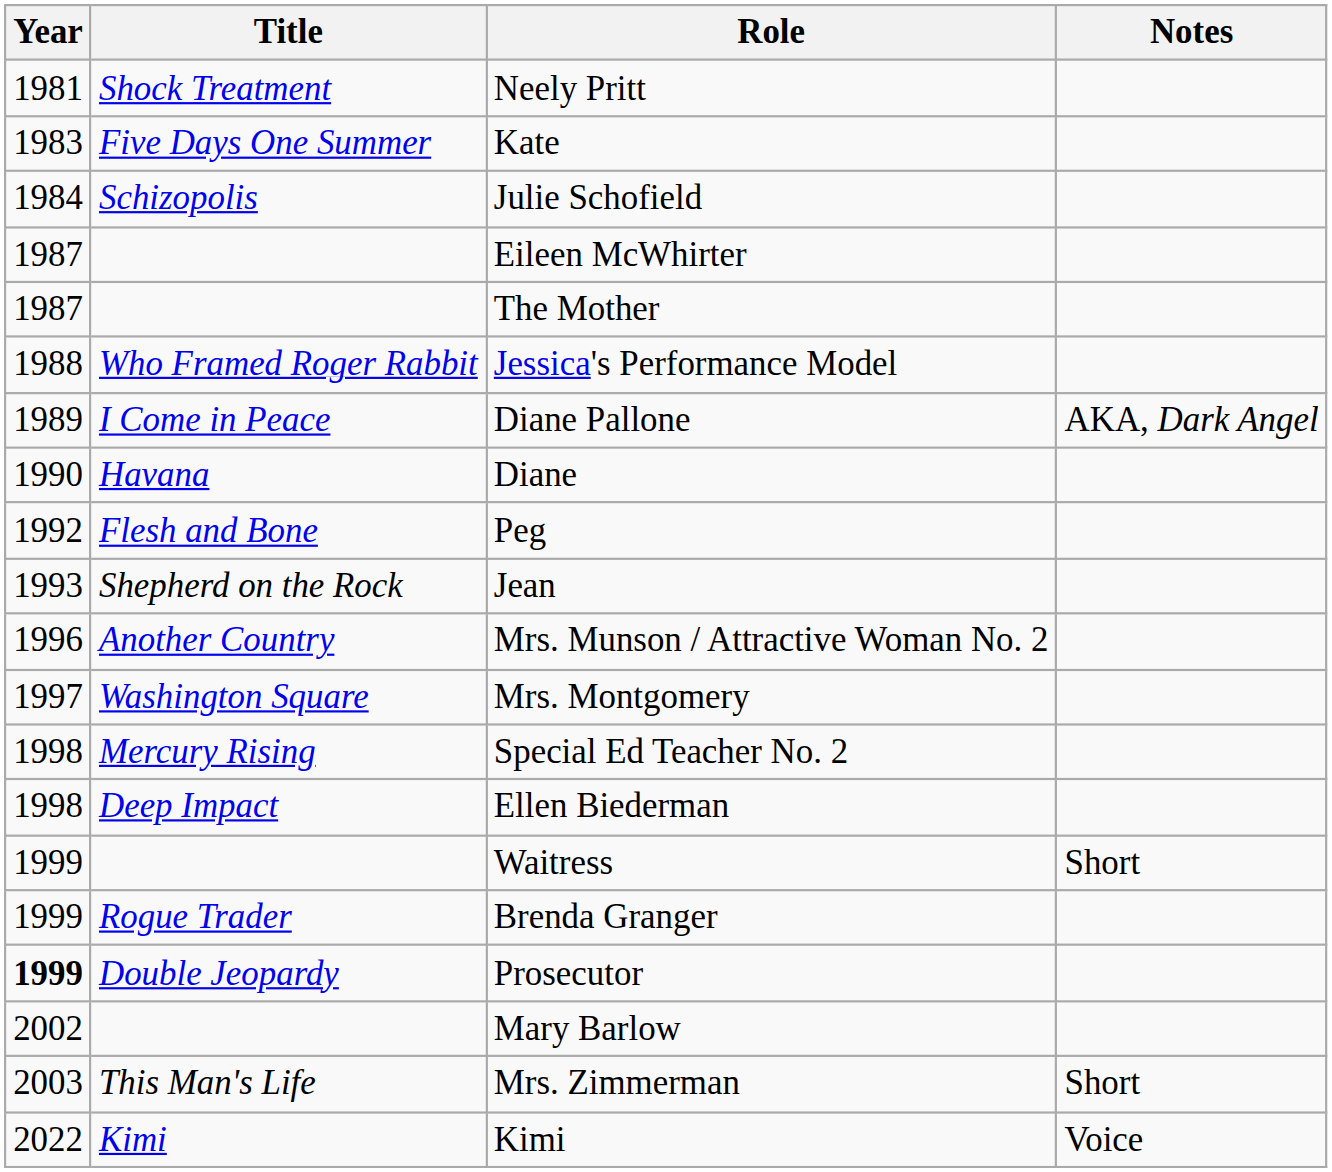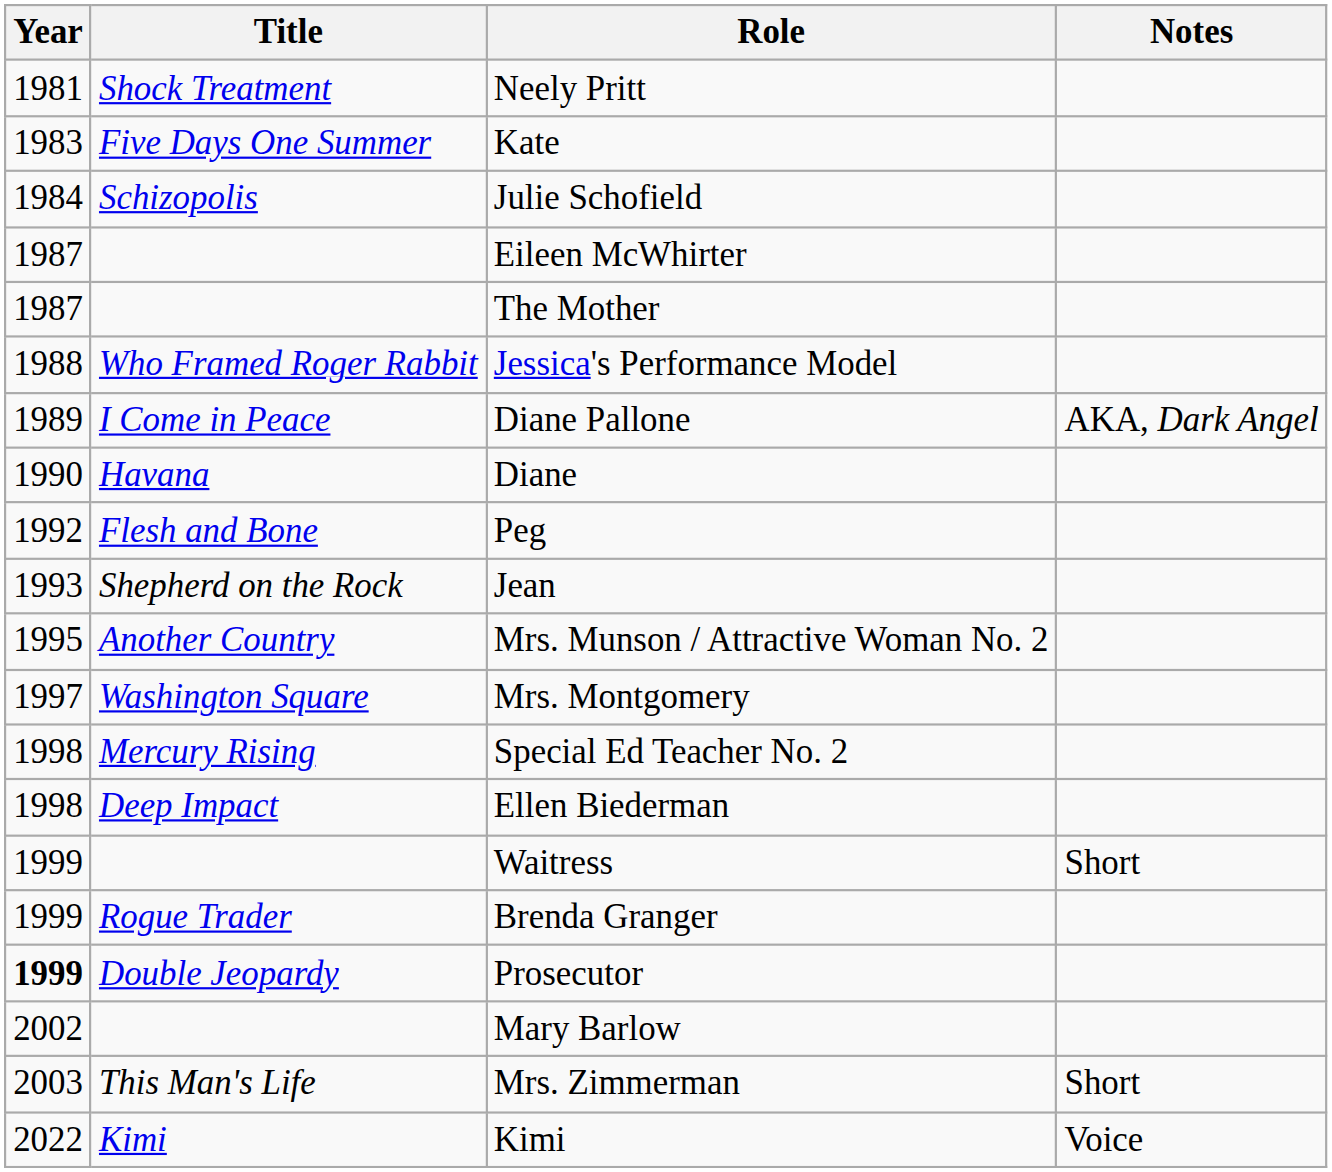Mrs. Munson / Attractive Woman No. 2 | Year: 1996 -> 1995
